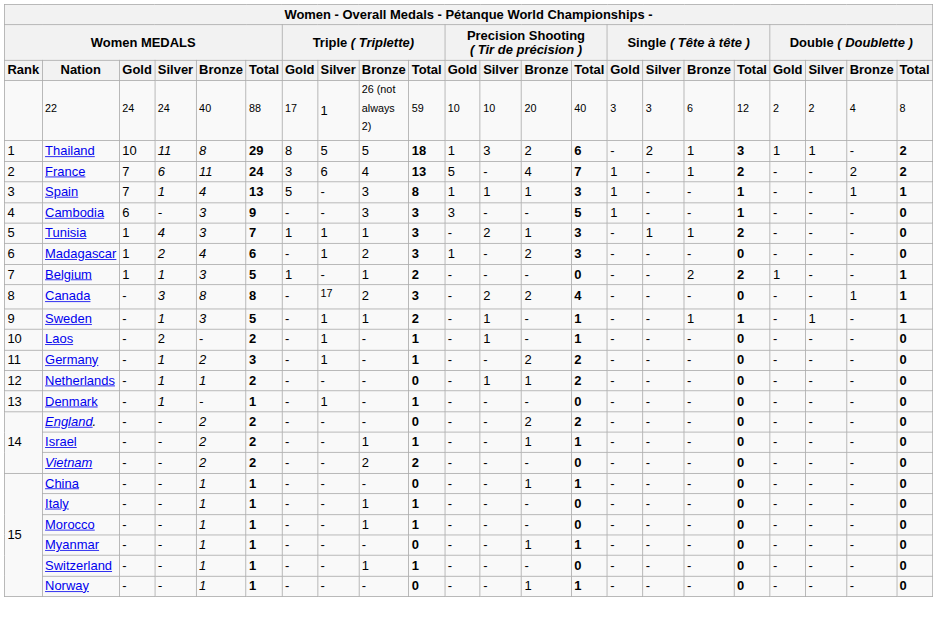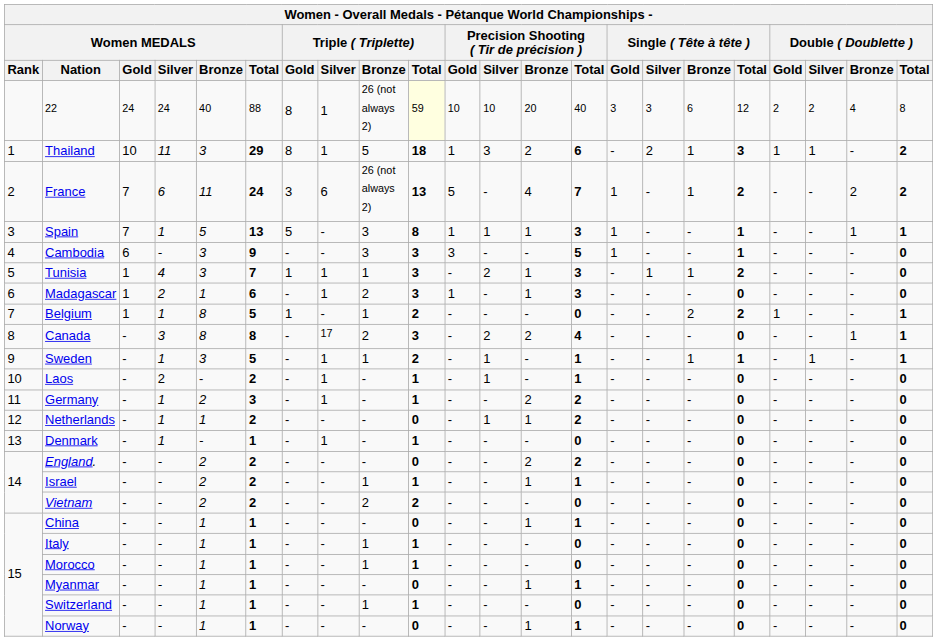22 | Triple ( Triplette) / Gold: 17 -> 8
22 | Triple ( Triplette) / Total: no background -> lightyellow background
Thailand | Women MEDALS / Bronze: 8 -> 3
Thailand | Triple ( Triplette) / Silver: 5 -> 1
France | Triple ( Triplette) / Bronze: 4 -> 26 (not always 2)
Spain | Women MEDALS / Bronze: 4 -> 5
Madagascar | Women MEDALS / Bronze: 4 -> 1
Madagascar | Precision Shooting ( Tir de précision ) / Bronze: 2 -> 1
Belgium | Women MEDALS / Bronze: 3 -> 8
